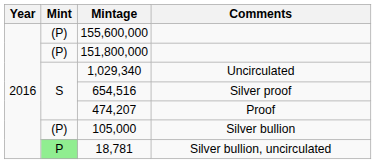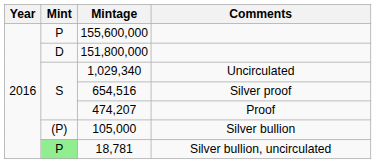155,600,000 | Mint: (P) -> P
151,800,000 | Mint: (P) -> D
